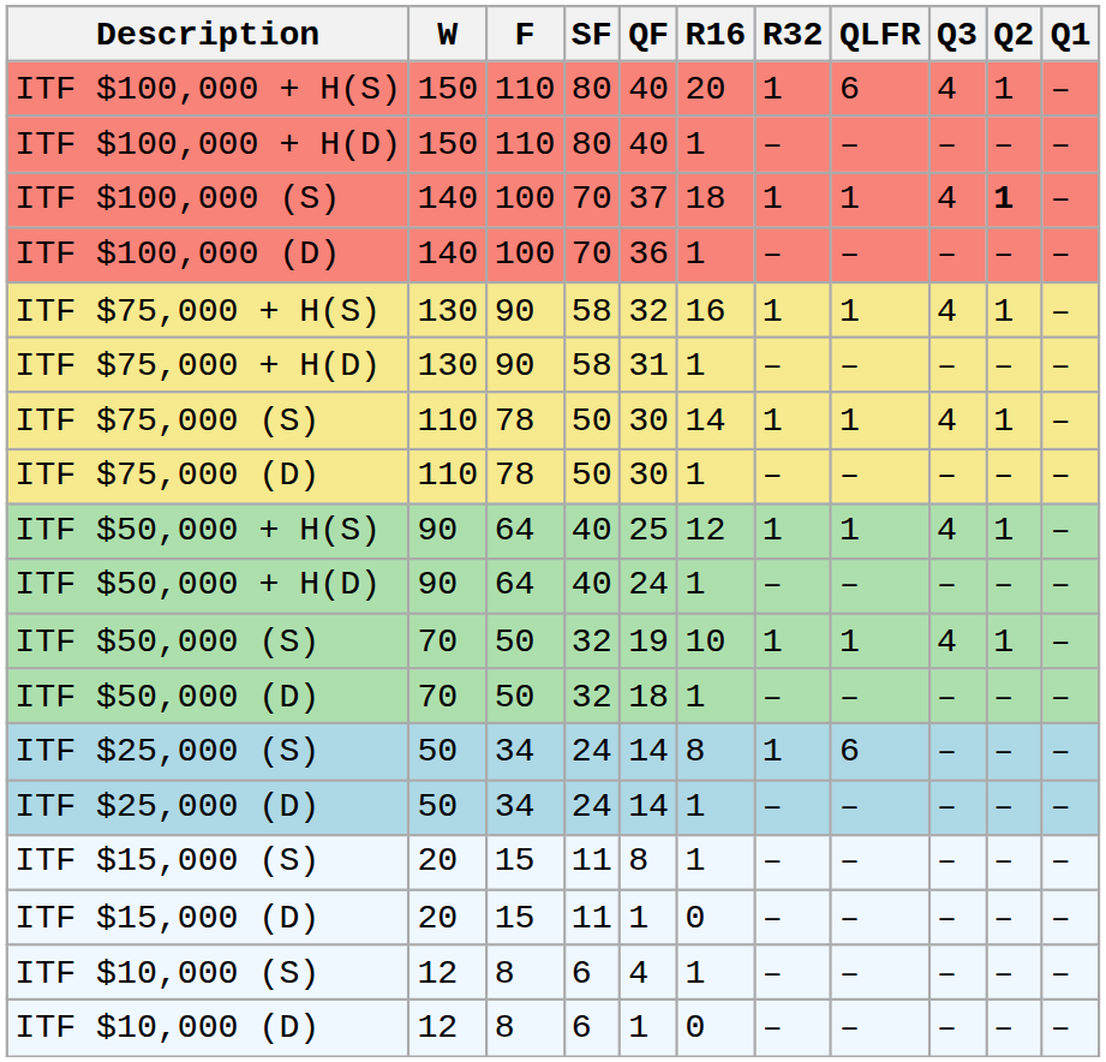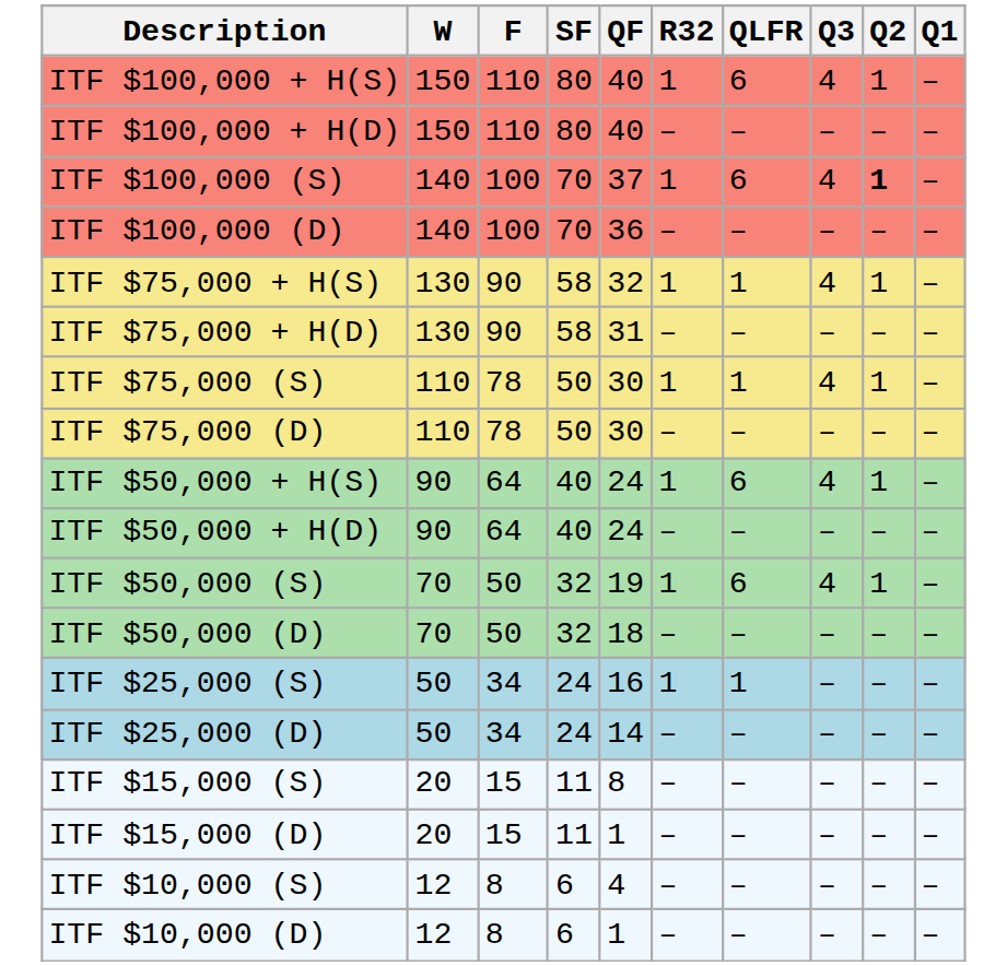- column: R16 | 20 | 1 | 18 | 1 | 16 | 1 | 14 | 1 | 12 | 1 | 10 | 1 | 8 | 1 | 1 | 0 | 1 | 0
ITF $100,000 (S) | QLFR: 1 -> 6
ITF $50,000 + H(S) | QF: 25 -> 24
ITF $50,000 + H(S) | QLFR: 1 -> 6
ITF $50,000 (S) | QLFR: 1 -> 6
ITF $25,000 (S) | QF: 14 -> 16
ITF $25,000 (S) | QLFR: 6 -> 1
